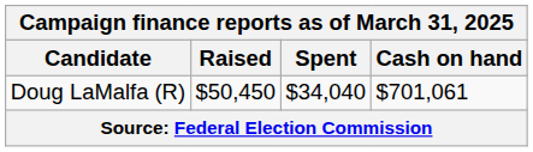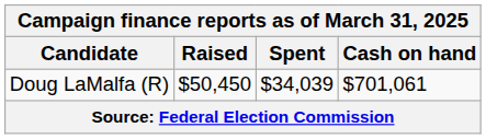Doug LaMalfa (R) | Spent: $34,040 -> $34,039
